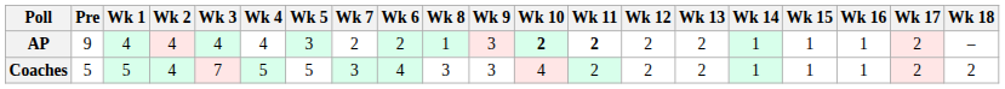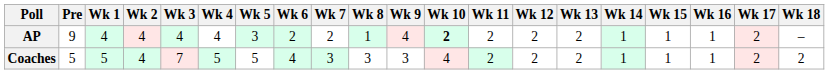columns swapped: Wk 6 <-> Wk 7
AP | Wk 9: 3 -> 4
AP | Wk 11: bold -> normal
